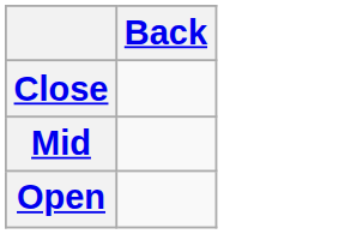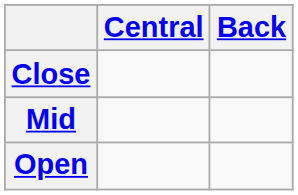+ column: Central
